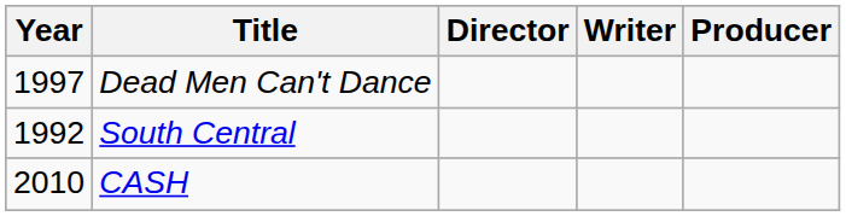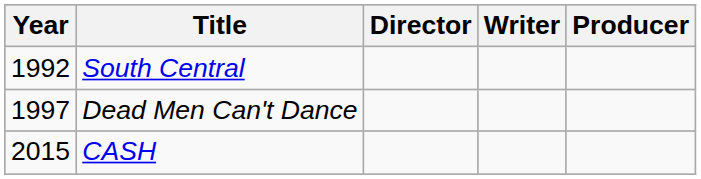rows swapped: South Central <-> Dead Men Can't Dance
CASH | Year: 2010 -> 2015
